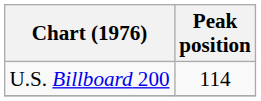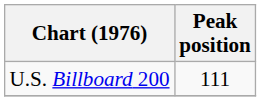U.S. Billboard 200 | Peak position: 114 -> 111
